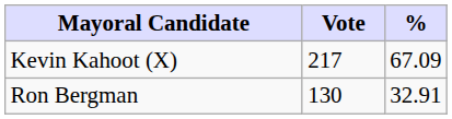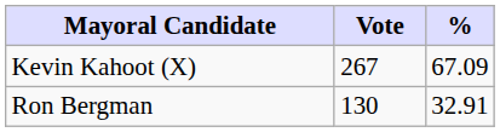Kevin Kahoot (X) | Vote: 217 -> 267
